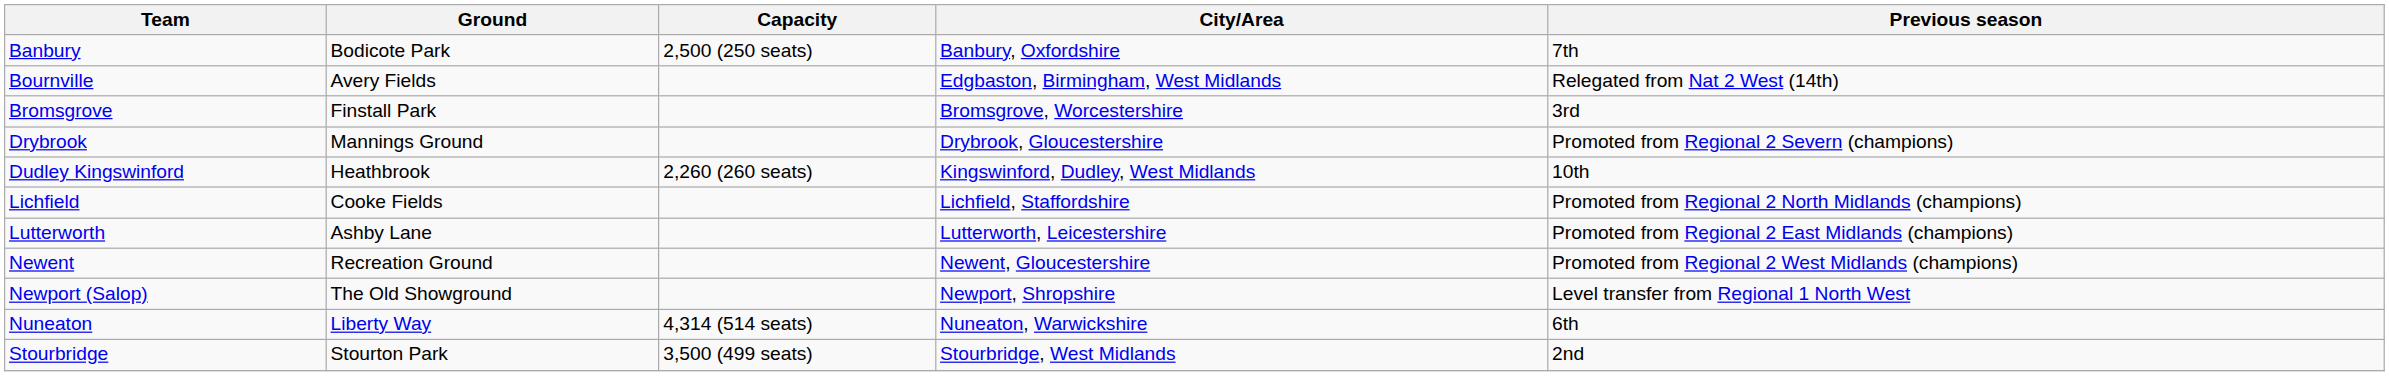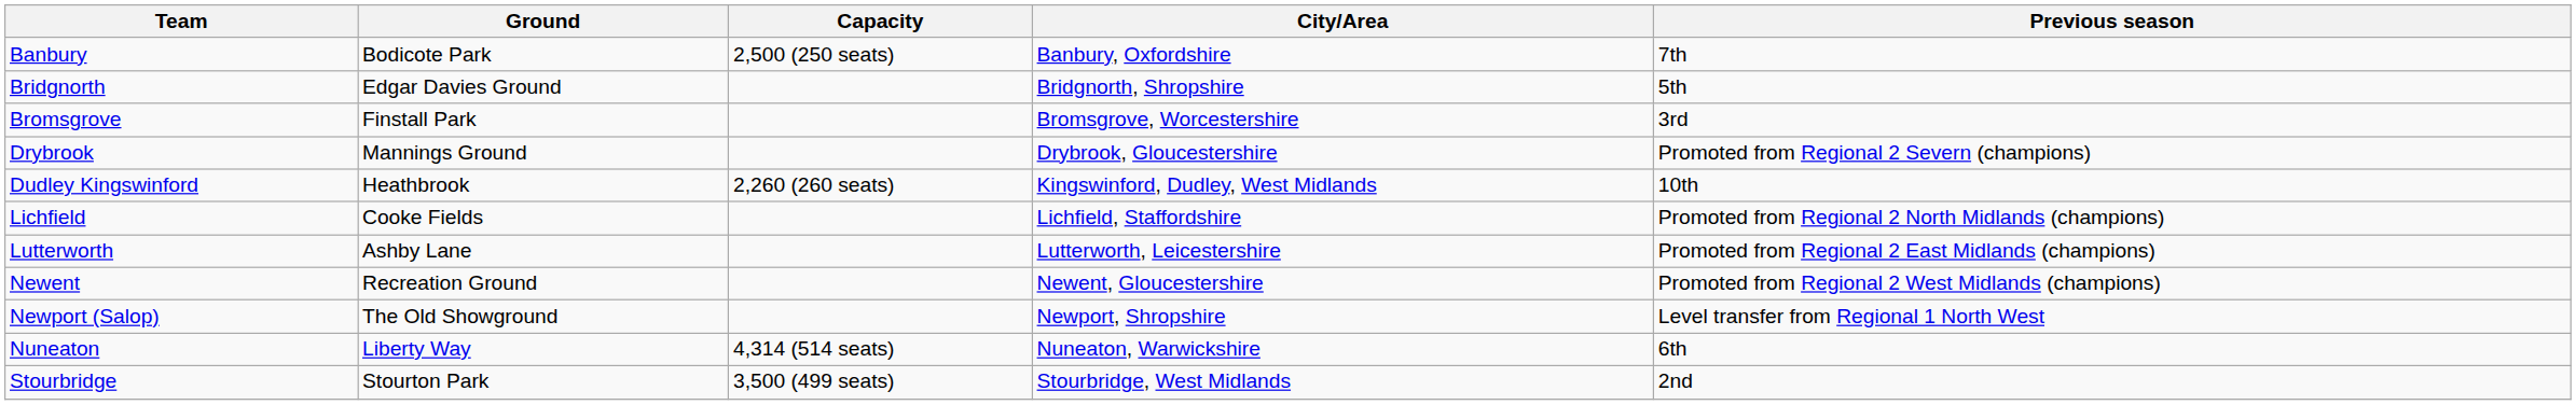- row: Bournville | Avery Fields | Edgbaston, Birmingham, West Midlands | Relegated from Nat 2 West (14th)
+ row: Bridgnorth | Edgar Davies Ground | Bridgnorth, Shropshire | 5th
